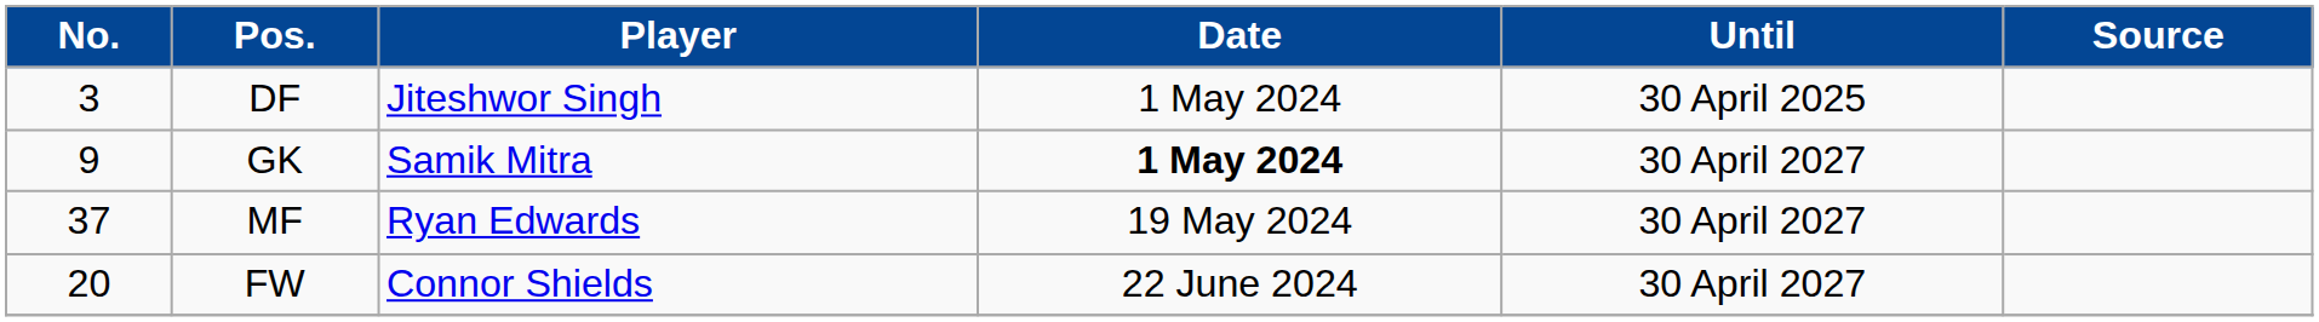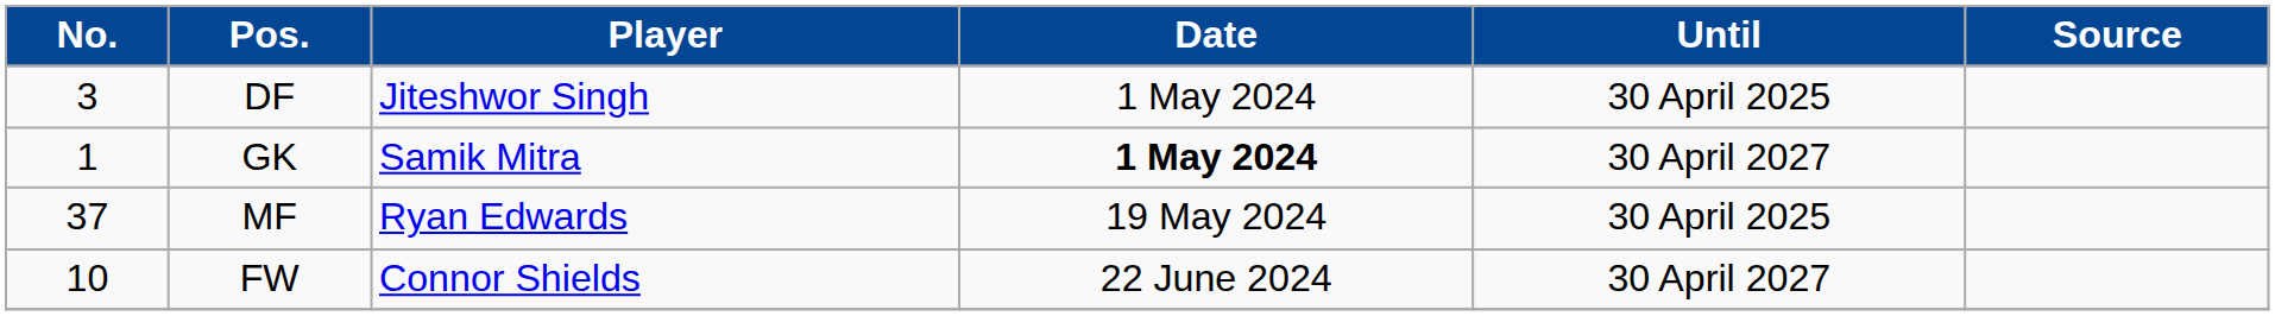GK | No.: 9 -> 1
MF | Until: 30 April 2027 -> 30 April 2025
FW | No.: 20 -> 10
